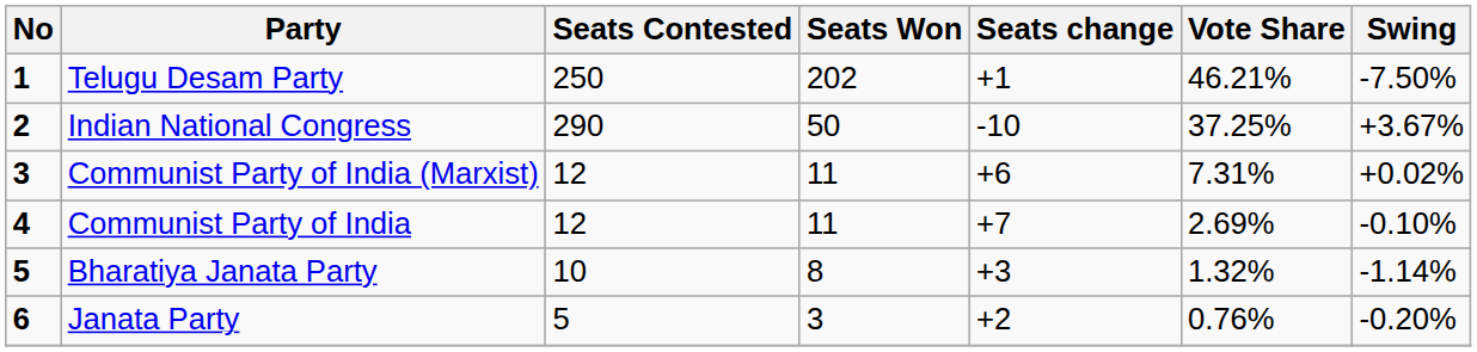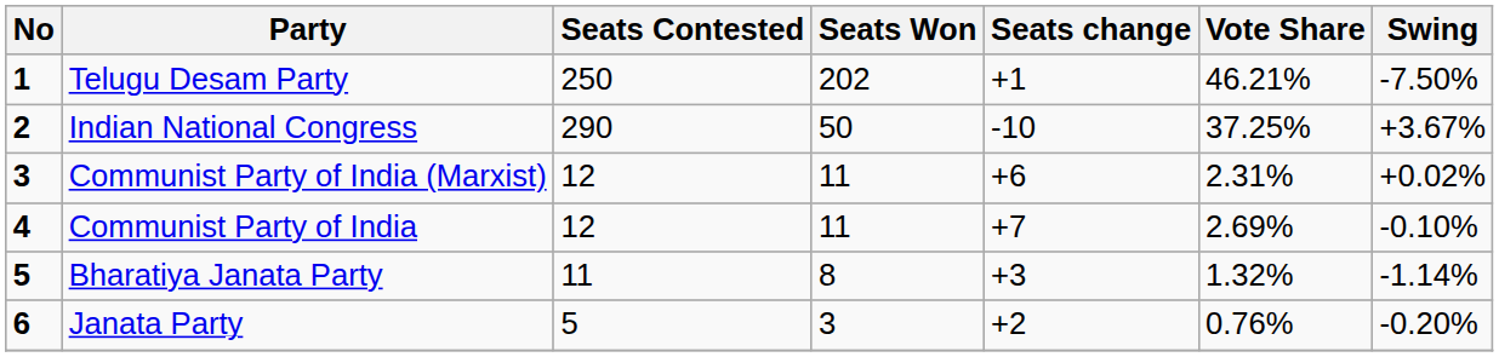Communist Party of India (Marxist) | Vote Share: 7.31% -> 2.31%
Bharatiya Janata Party | Seats Contested: 10 -> 11
